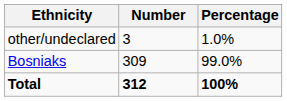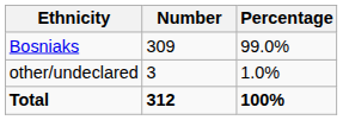rows swapped: Bosniaks <-> other/undeclared
